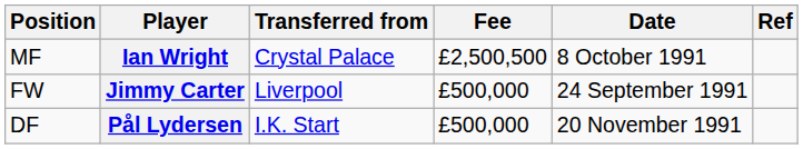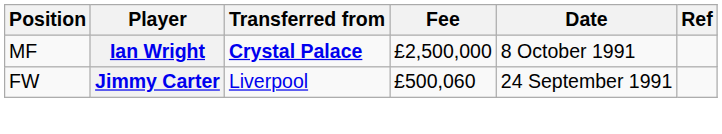Ian Wright | Transferred from: normal -> bold
Ian Wright | Fee: £2,500,500 -> £2,500,000
Jimmy Carter | Fee: £500,000 -> £500,060
- row: DF | Pål Lydersen | I.K. Start | £500,000 | 20 November 1991
